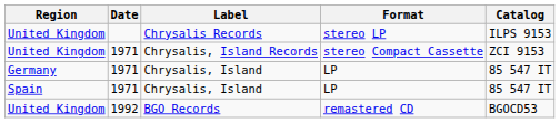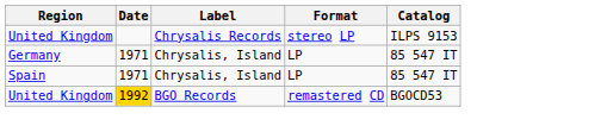- row: United Kingdom | 1971 | Chrysalis, Island Records | stereo Compact Cassette | ZCI 9153
BGO Records | Date: no background -> gold background
